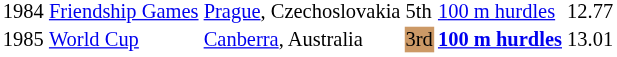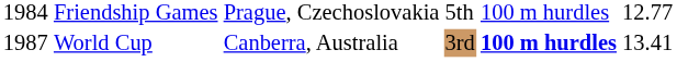World Cup | column 1: 1985 -> 1987
World Cup | column 6: 13.01 -> 13.41
